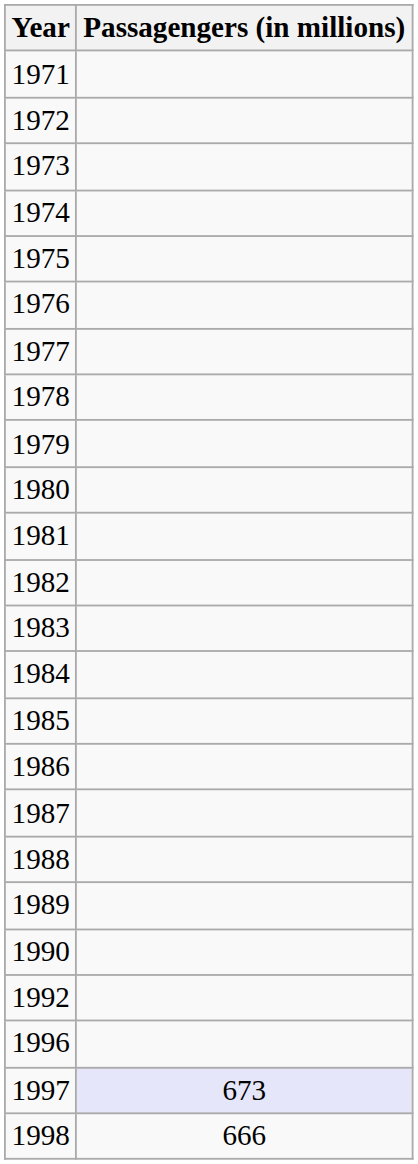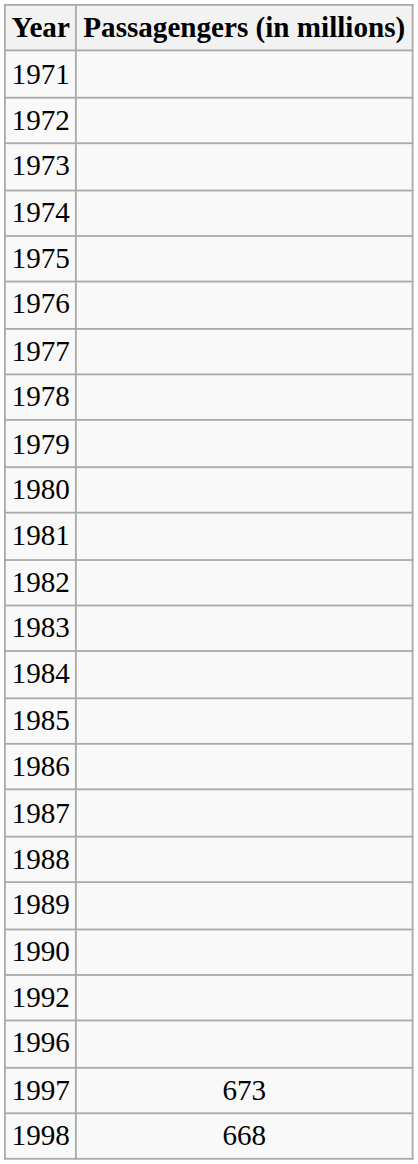1997 | Passagengers (in millions): lavender background -> no background
1998 | Passagengers (in millions): 666 -> 668
